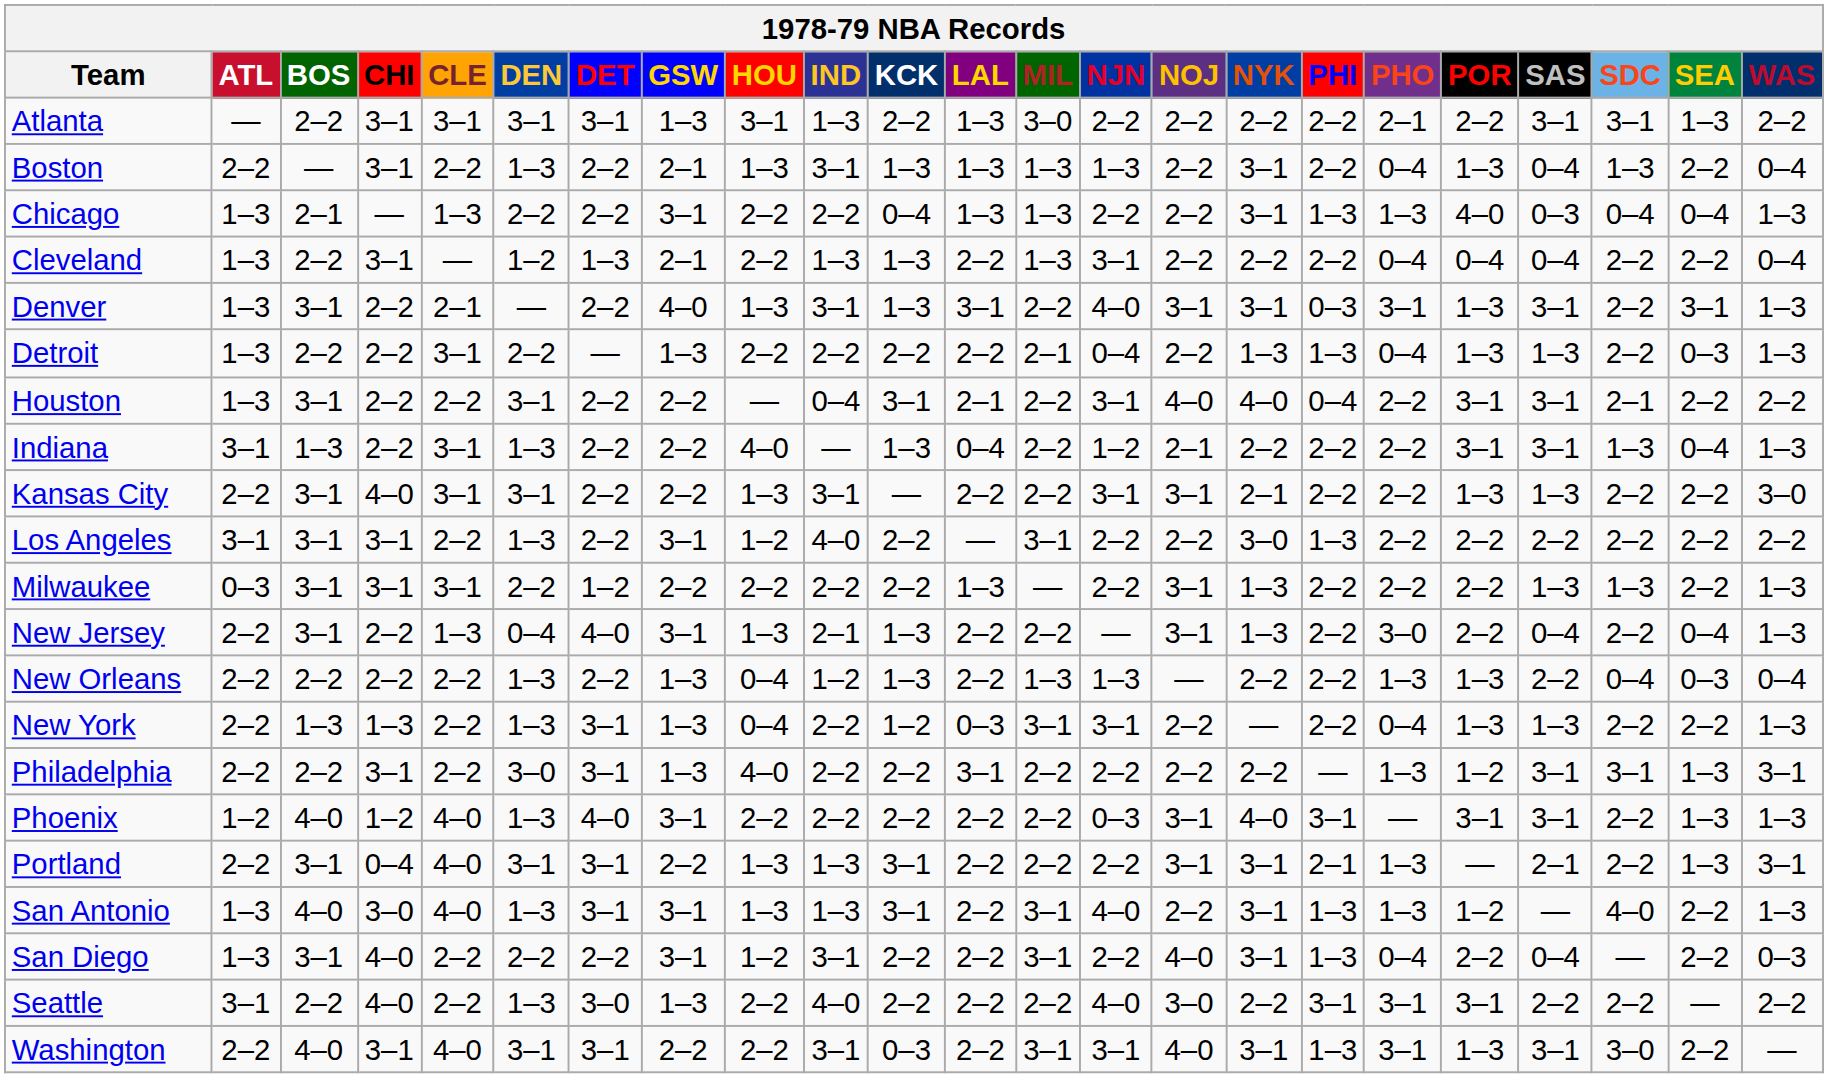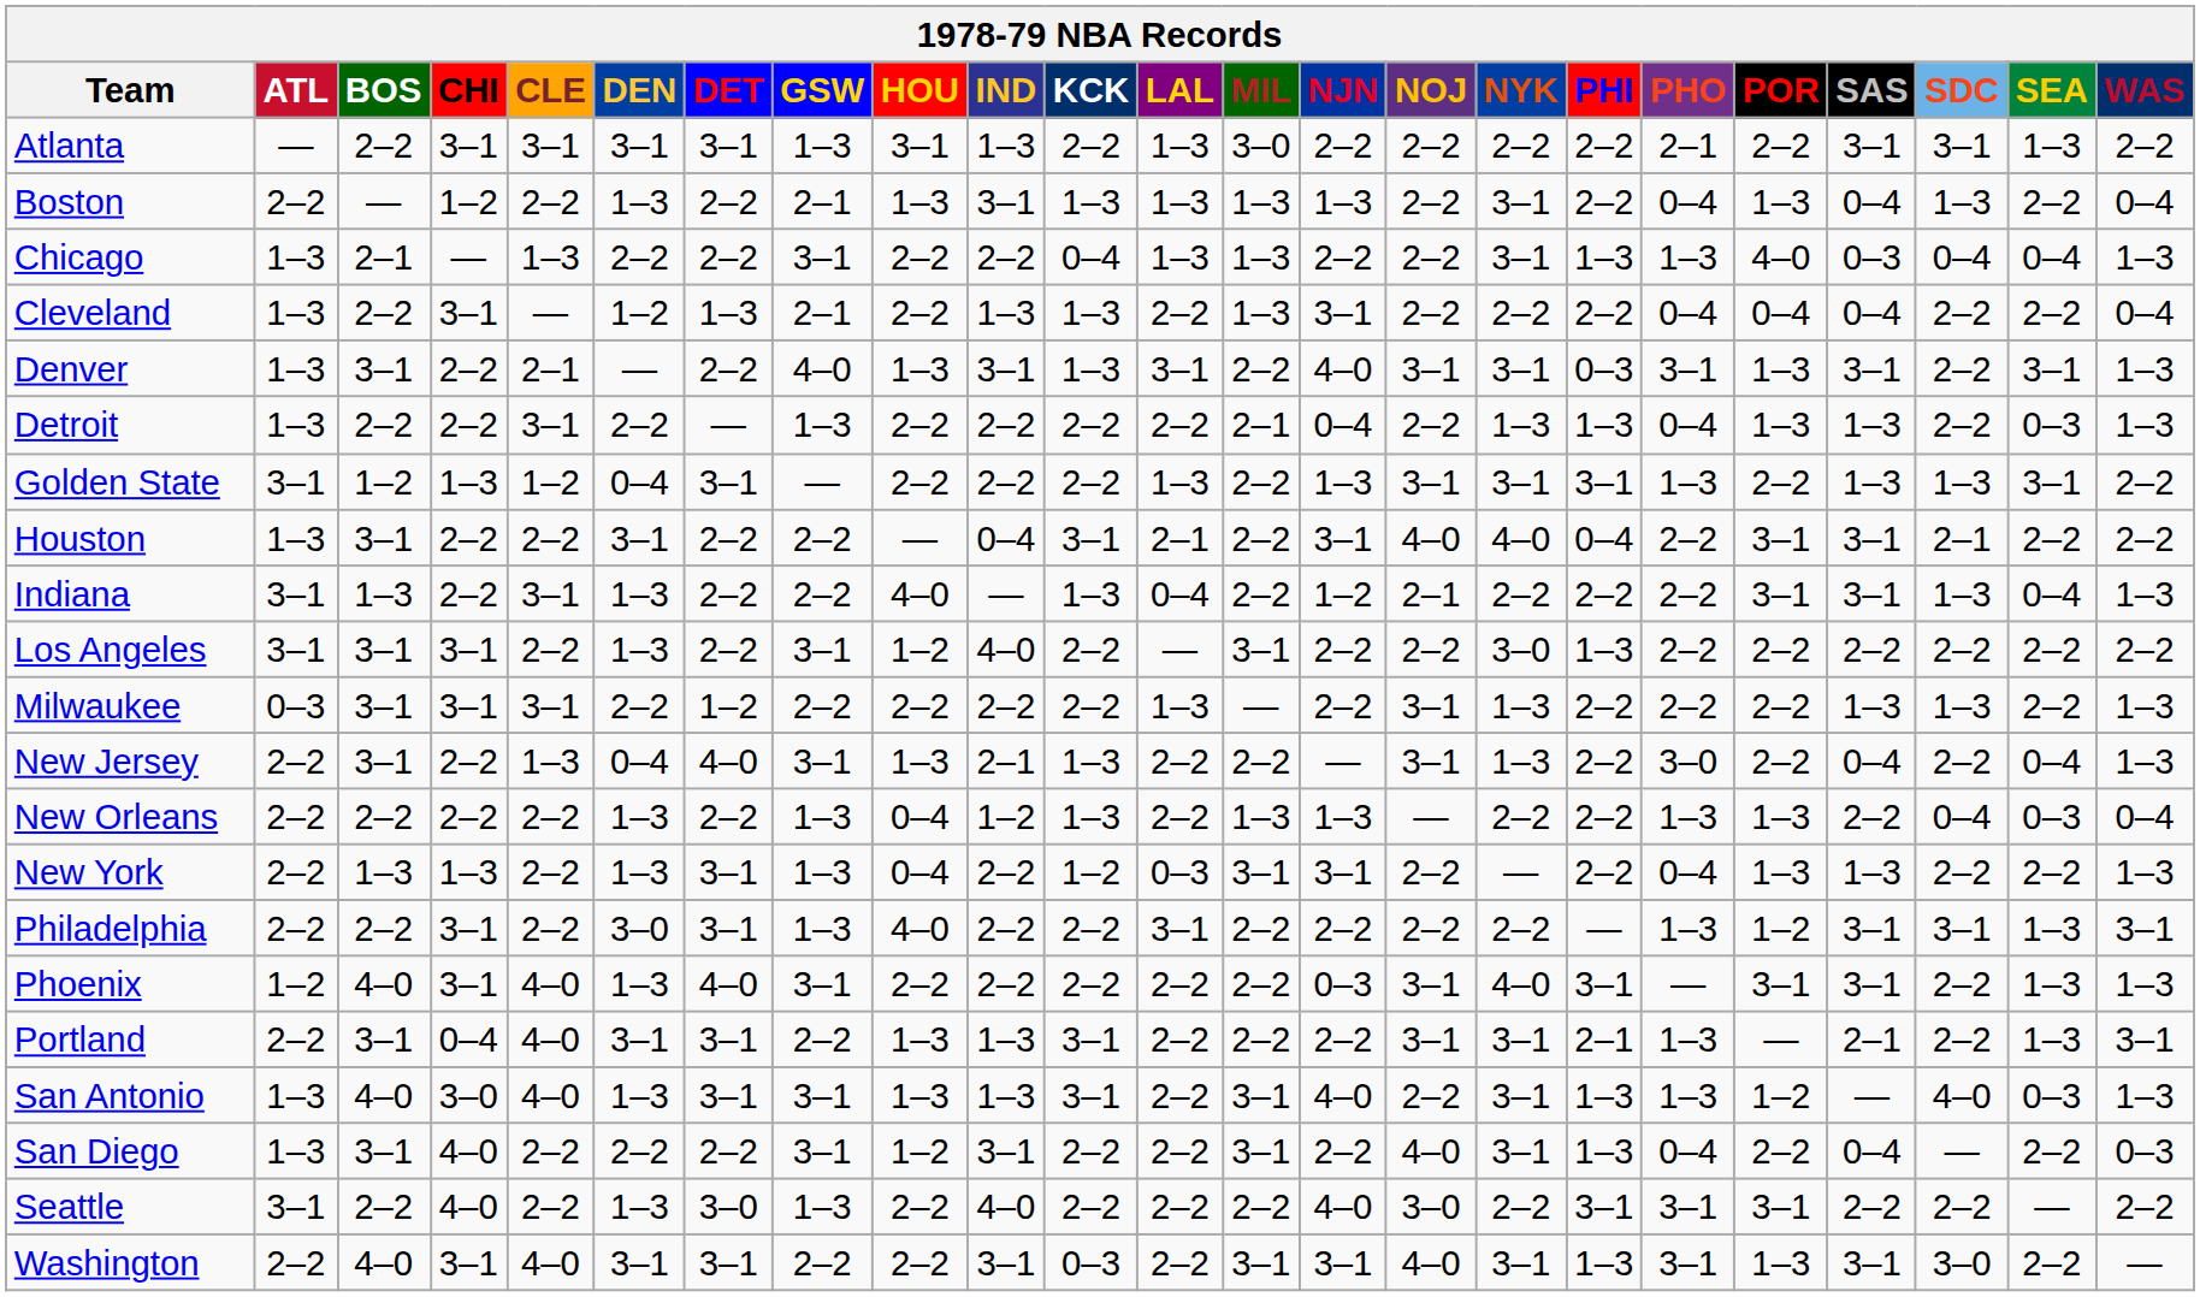Boston | CHI: 3–1 -> 1–2
+ row: Golden State | 3–1 | 1–2 | 1–3 | 1–2 | 0–4 | 3–1 | — | 2–2 | 2–2 | 2–2 | 1–3 | 2–2 | 1–3 | 3–1 | 3–1 | 3–1 | 1–3 | 2–2 | 1–3 | 1–3 | 3–1 | 2–2
- row: Kansas City | 2–2 | 3–1 | 4–0 | 3–1 | 3–1 | 2–2 | 2–2 | 1–3 | 3–1 | — | 2–2 | 2–2 | 3–1 | 3–1 | 2–1 | 2–2 | 2–2 | 1–3 | 1–3 | 2–2 | 2–2 | 3–0
Phoenix | CHI: 1–2 -> 3–1
San Antonio | SEA: 2–2 -> 0–3
